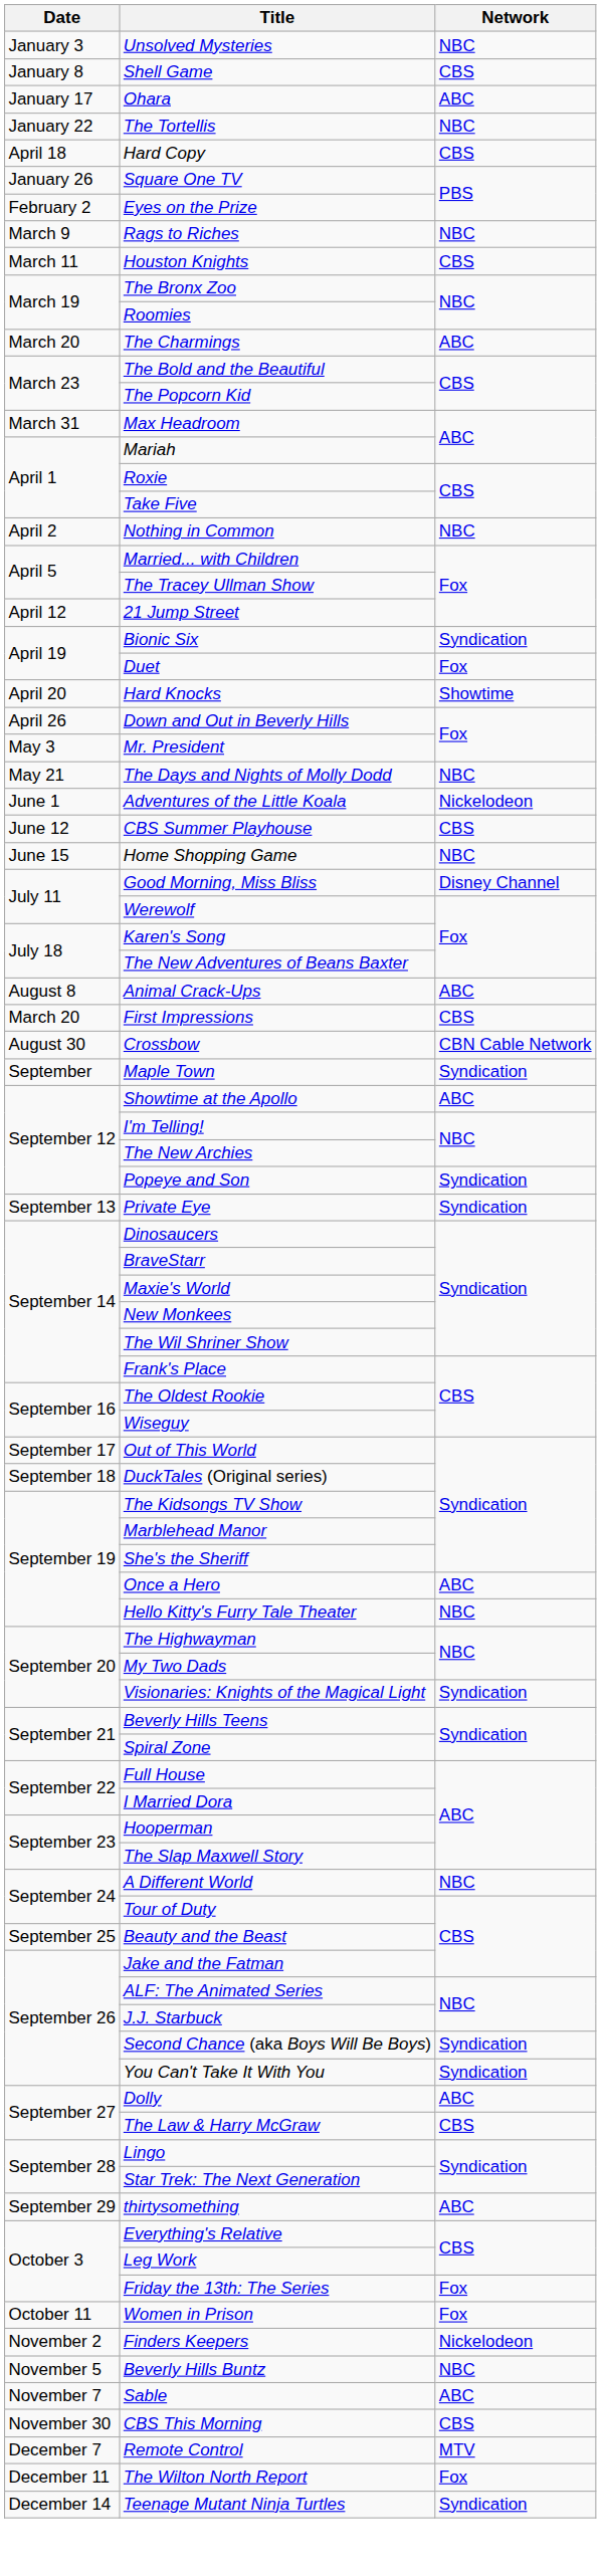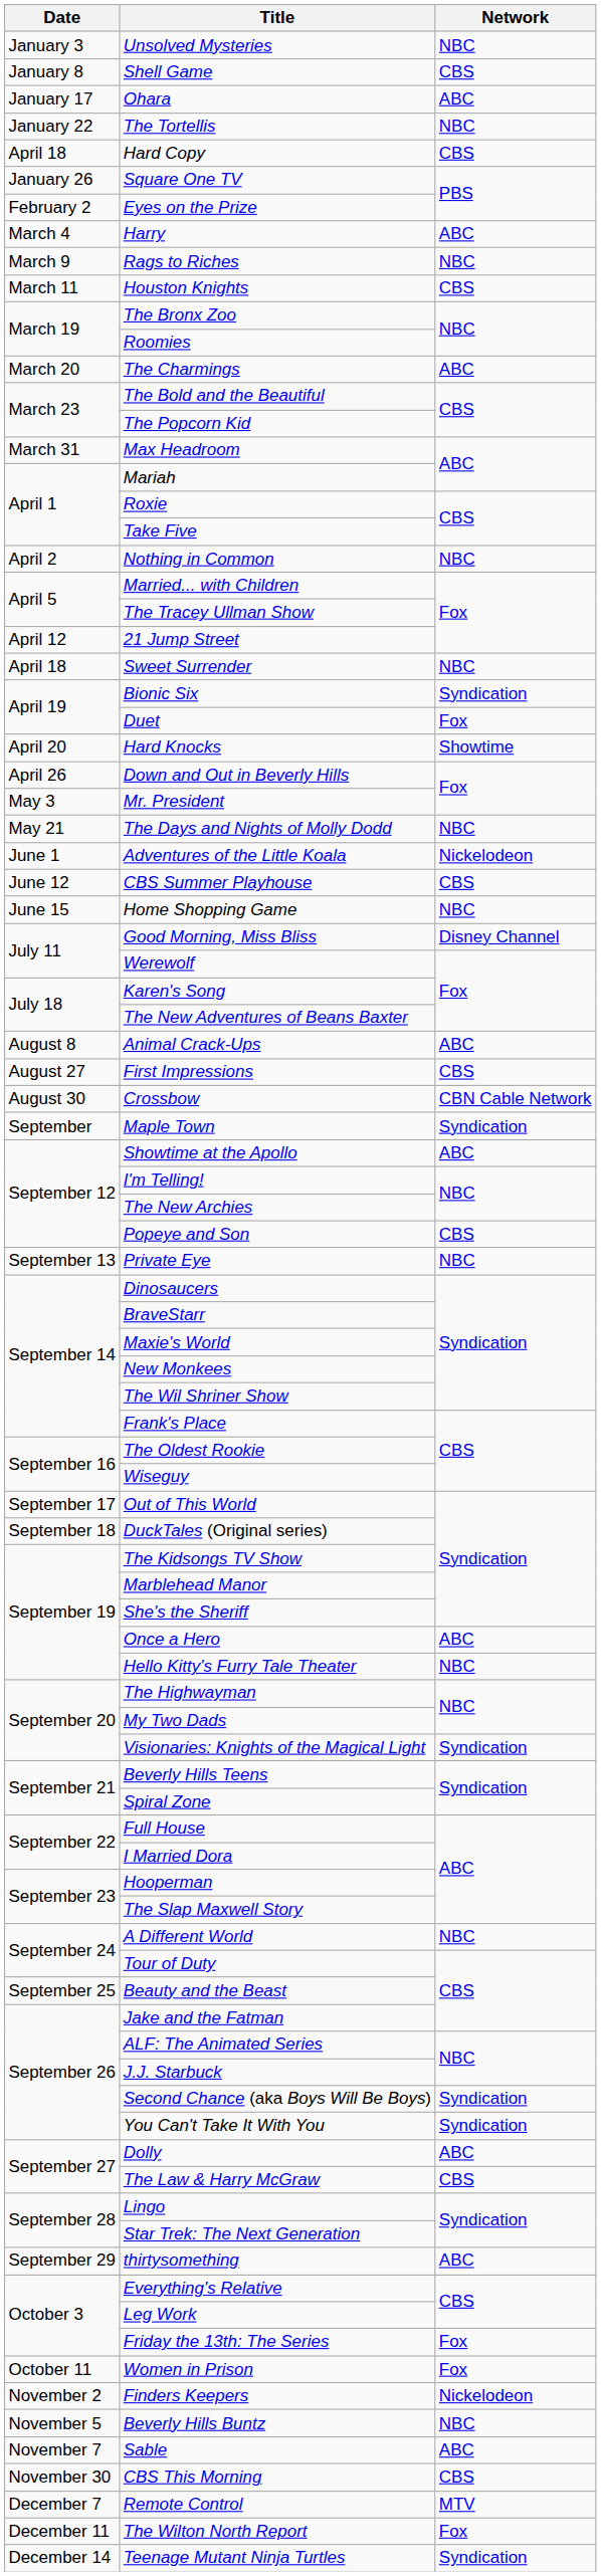+ row: March 4 | Harry | ABC
+ row: April 18 | Sweet Surrender | NBC
First Impressions | Date: March 20 -> August 27
Popeye and Son | Network: Syndication -> CBS
Private Eye | Network: Syndication -> NBC
